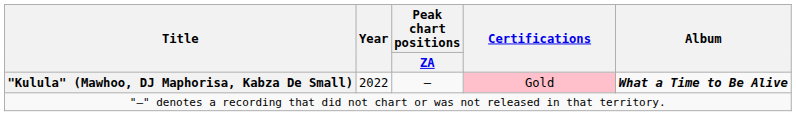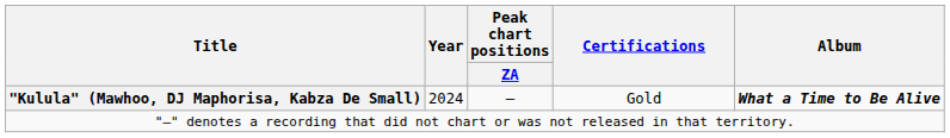"Kulula" (Mawhoo, DJ Maphorisa, Kabza De Small) | Year: 2022 -> 2024
"Kulula" (Mawhoo, DJ Maphorisa, Kabza De Small) | Certifications: pink background -> no background
